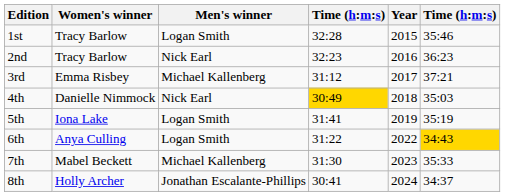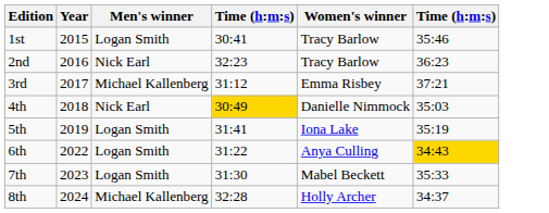columns swapped: Year <-> Women's winner
1st | column 4: 32:28 -> 30:41
7th | Men's winner: Michael Kallenberg -> Logan Smith
8th | Men's winner: Jonathan Escalante-Phillips -> Michael Kallenberg
8th | column 4: 30:41 -> 32:28
